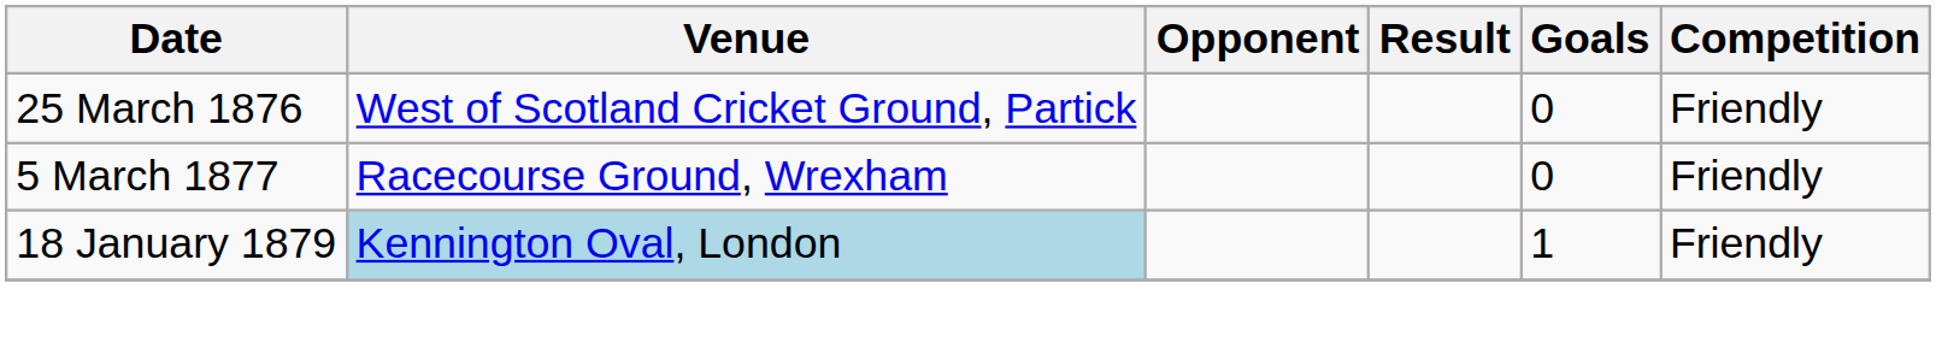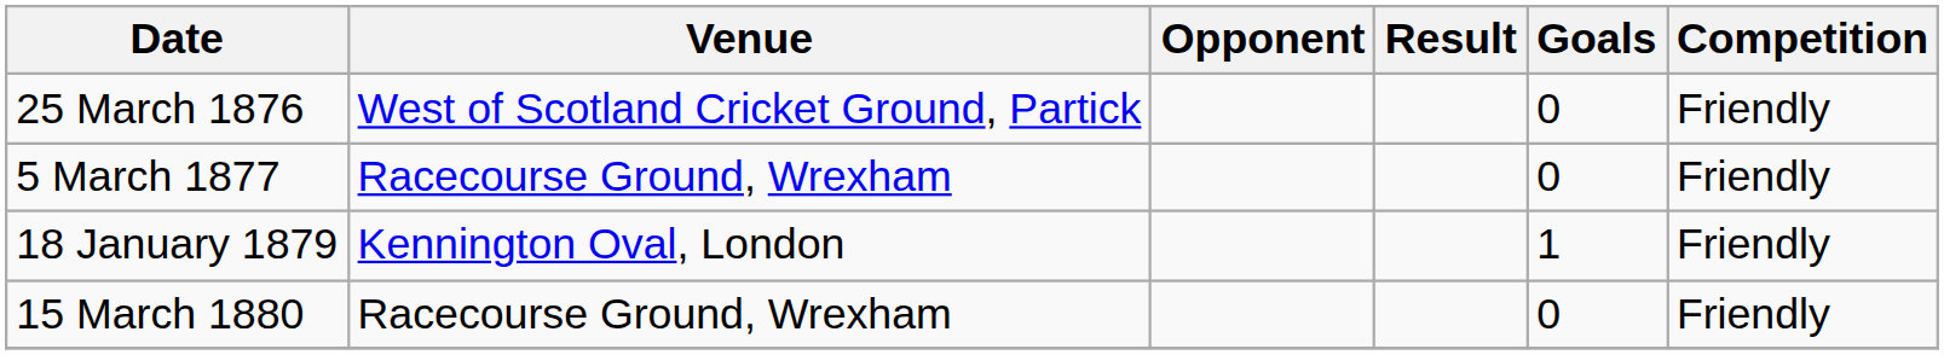18 January 1879 | Venue: lightblue background -> no background
+ row: 15 March 1880 | Racecourse Ground, Wrexham | 0 | Friendly
